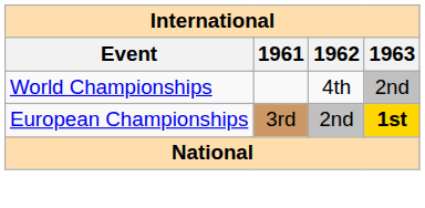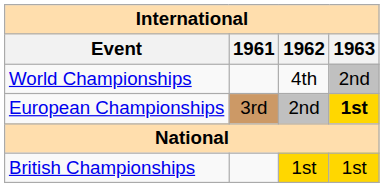+ row: British Championships | 1st | 1st
